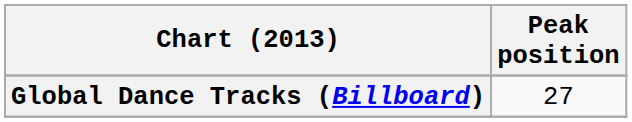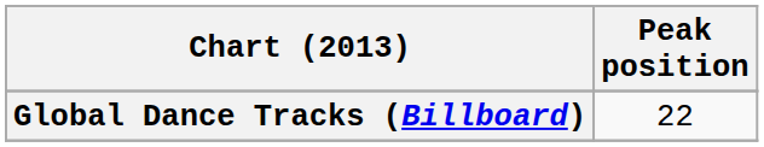Global Dance Tracks (Billboard) | Peak position: 27 -> 22
